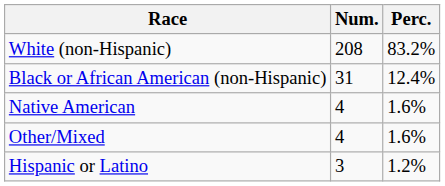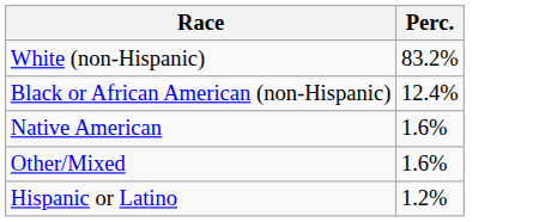- column: Num. | 208 | 31 | 4 | 4 | 3
